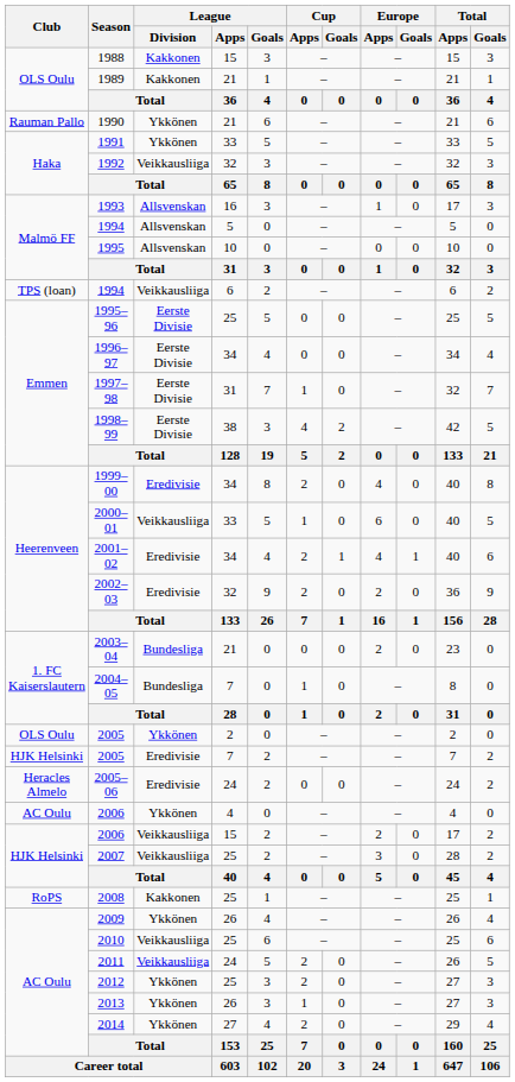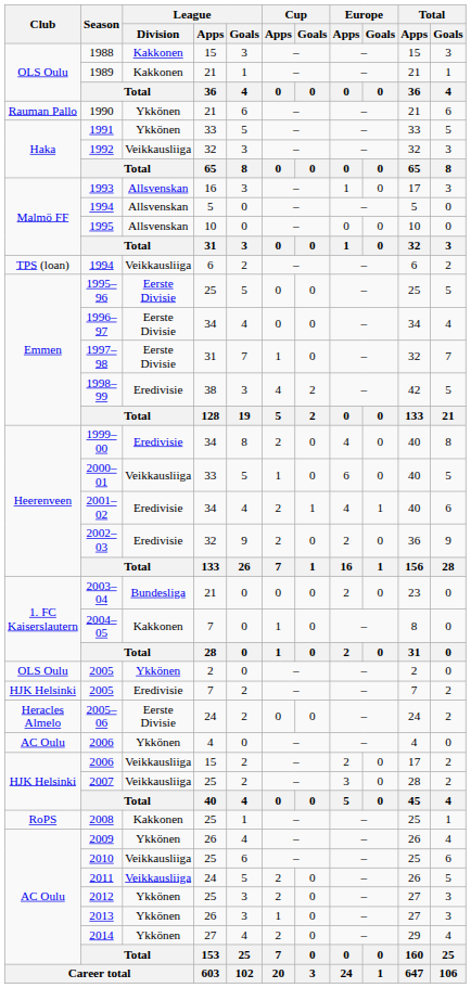1998–99 | League / Division: Eerste Divisie -> Eredivisie
2004–05 | League / Division: Bundesliga -> Kakkonen
2005–06 | League / Division: Eredivisie -> Eerste Divisie
